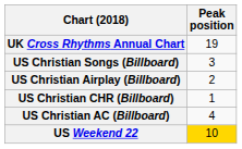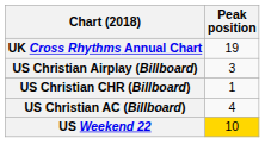- row: US Christian Songs (Billboard) | 3
US Christian Airplay (Billboard) | Peak position: 2 -> 3
